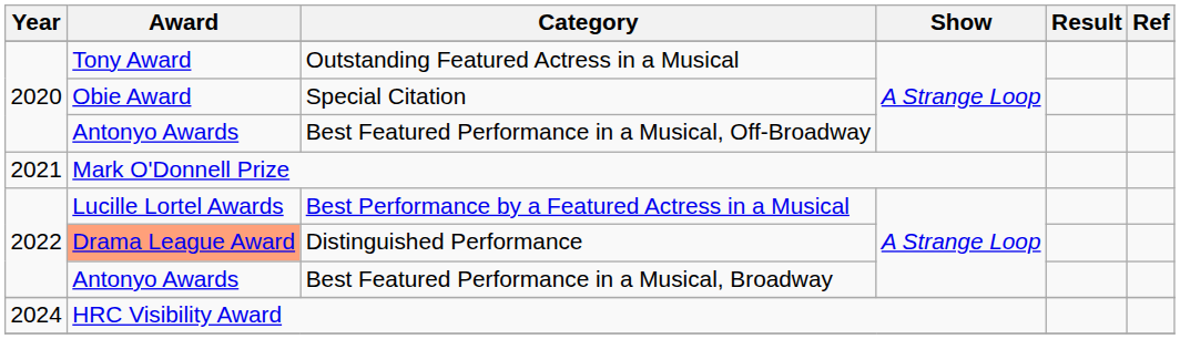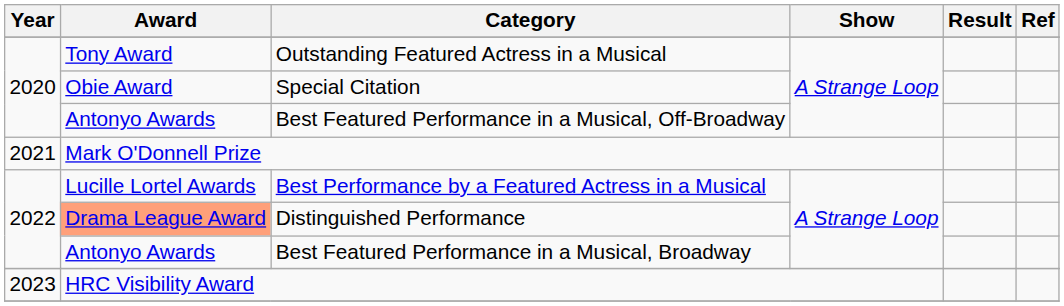HRC Visibility Award | Year: 2024 -> 2023
